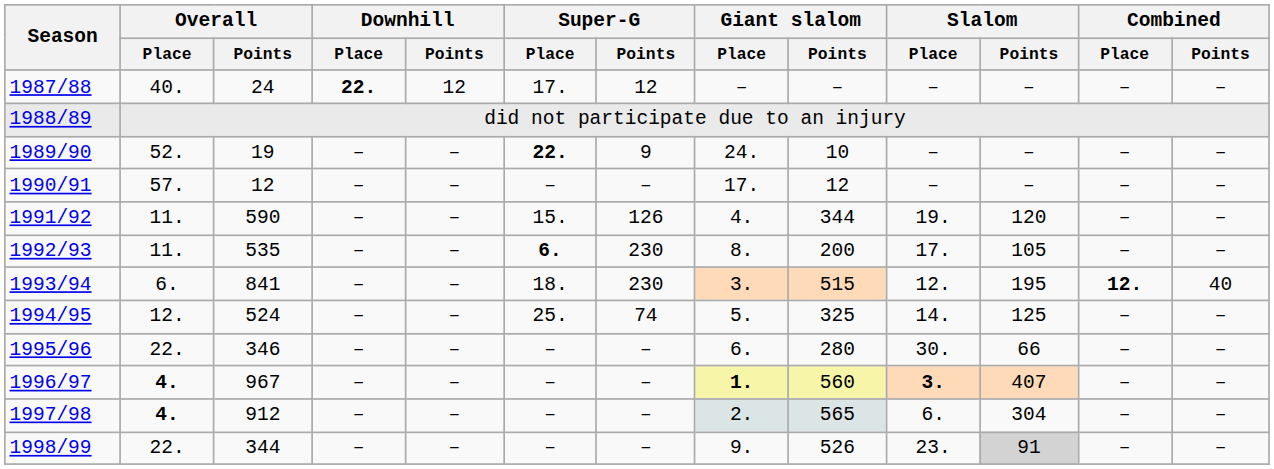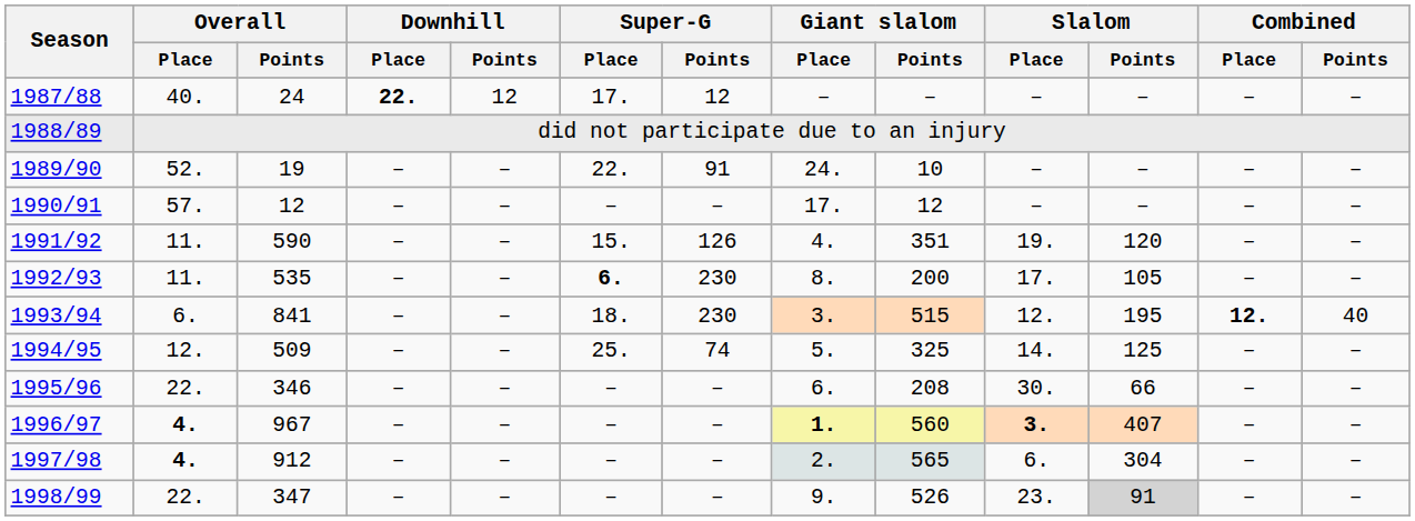1989/90 | Super-G / Place: bold -> normal
1989/90 | Super-G / Points: 9 -> 91
1991/92 | Giant slalom / Points: 344 -> 351
1994/95 | Overall / Points: 524 -> 509
1995/96 | Giant slalom / Points: 280 -> 208
1998/99 | Overall / Points: 344 -> 347
